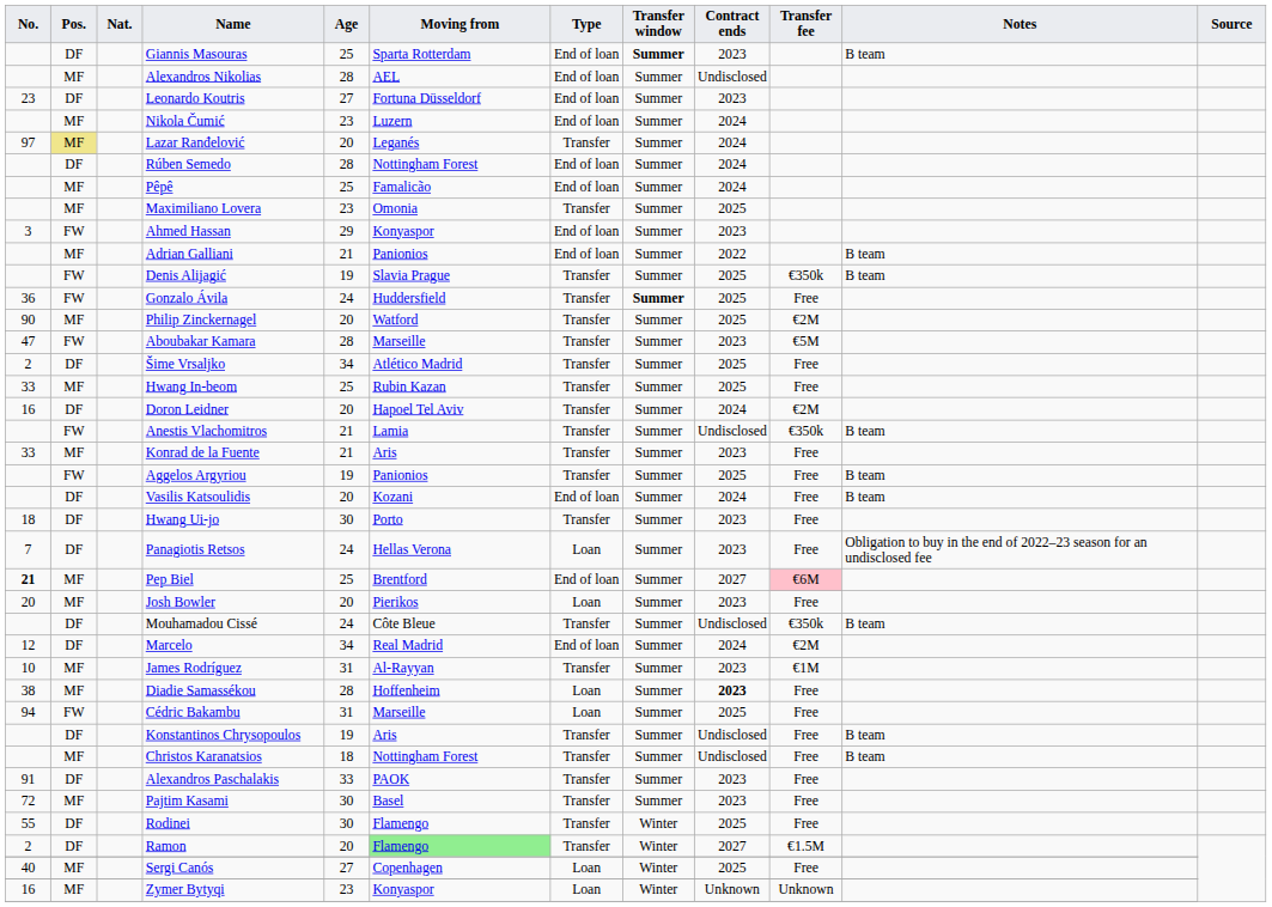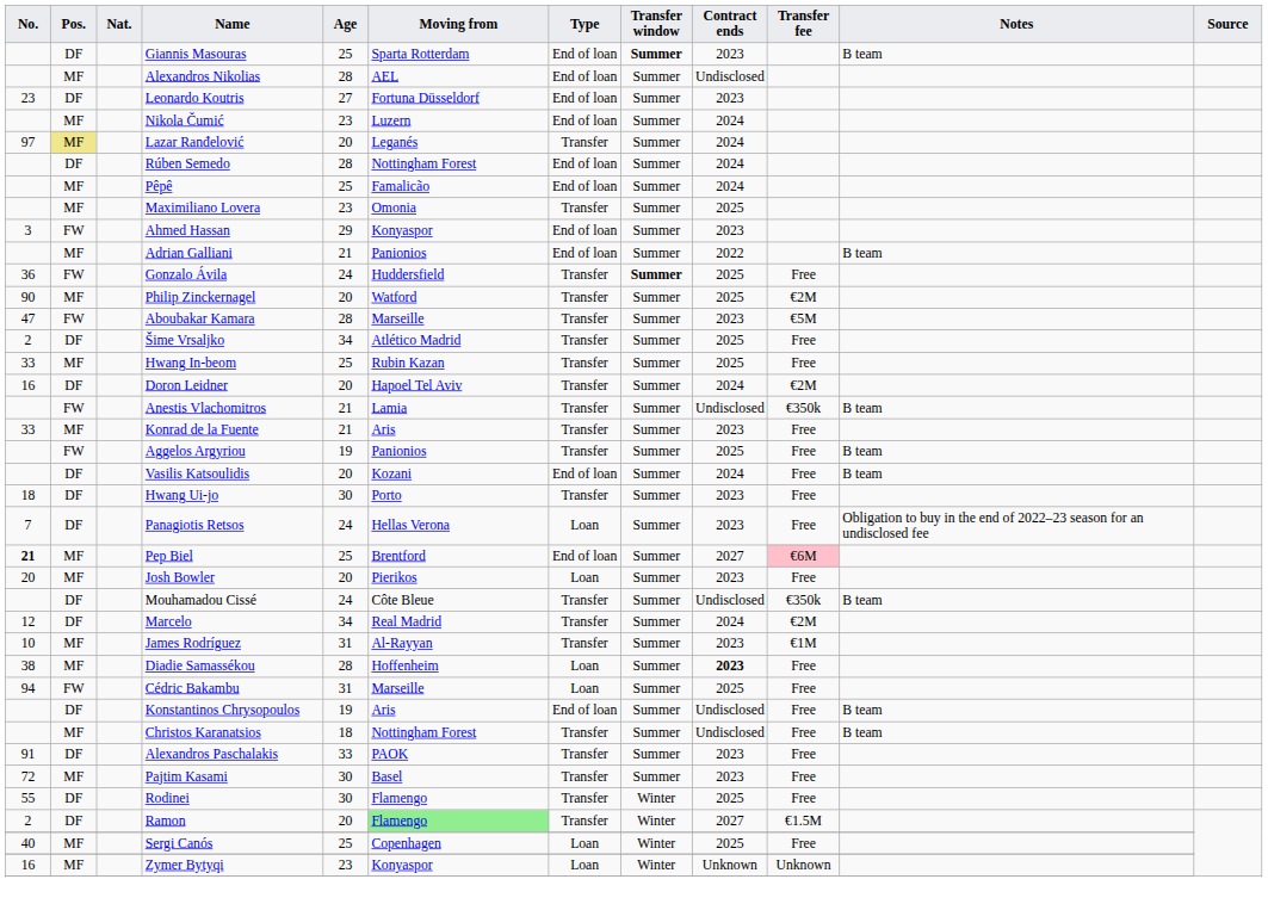- row: FW | Denis Alijagić | 19 | Slavia Prague | Transfer | Summer | 2025 | €350k | B team
Marcelo | Type: End of loan -> Transfer
Konstantinos Chrysopoulos | Type: Transfer -> End of loan
Sergi Canós | Age: 27 -> 25
